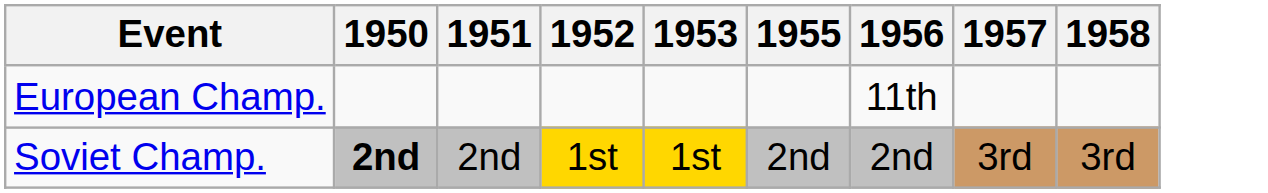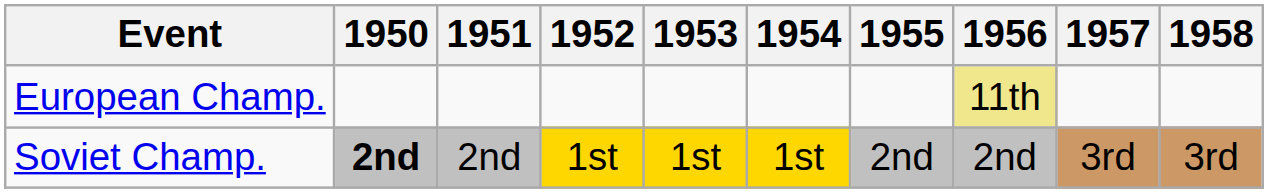+ column: 1954 | 1st
European Champ. | 1956: no background -> khaki background
